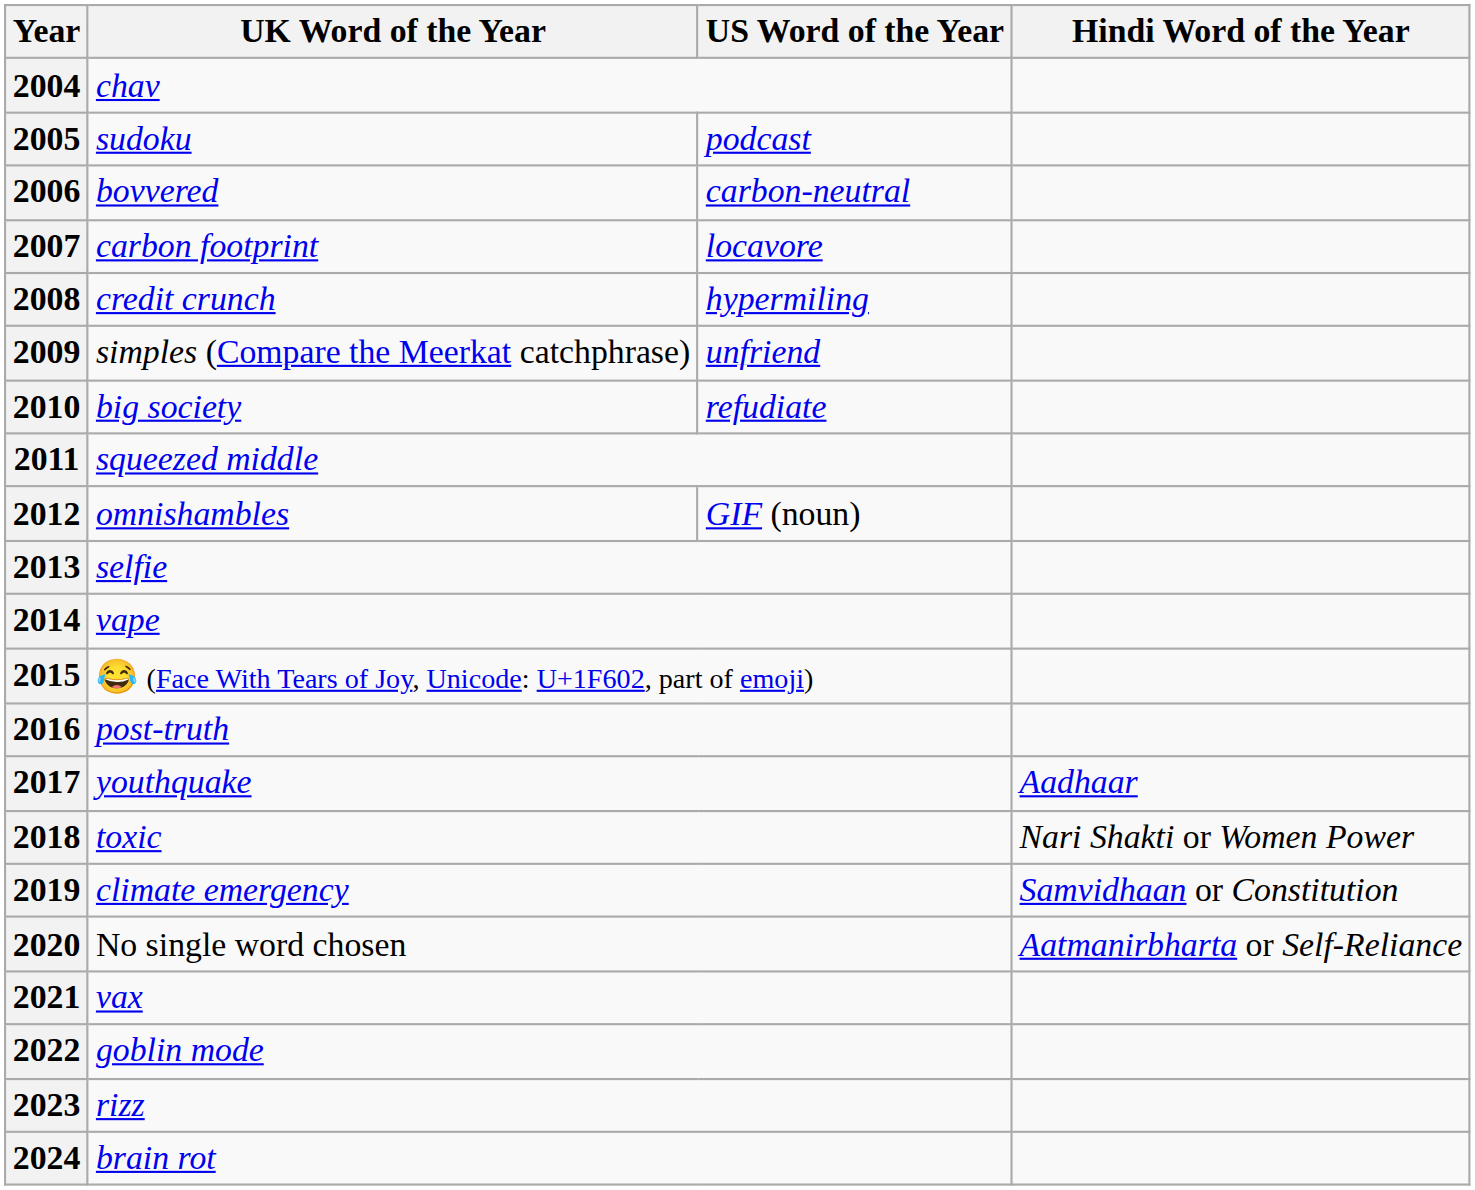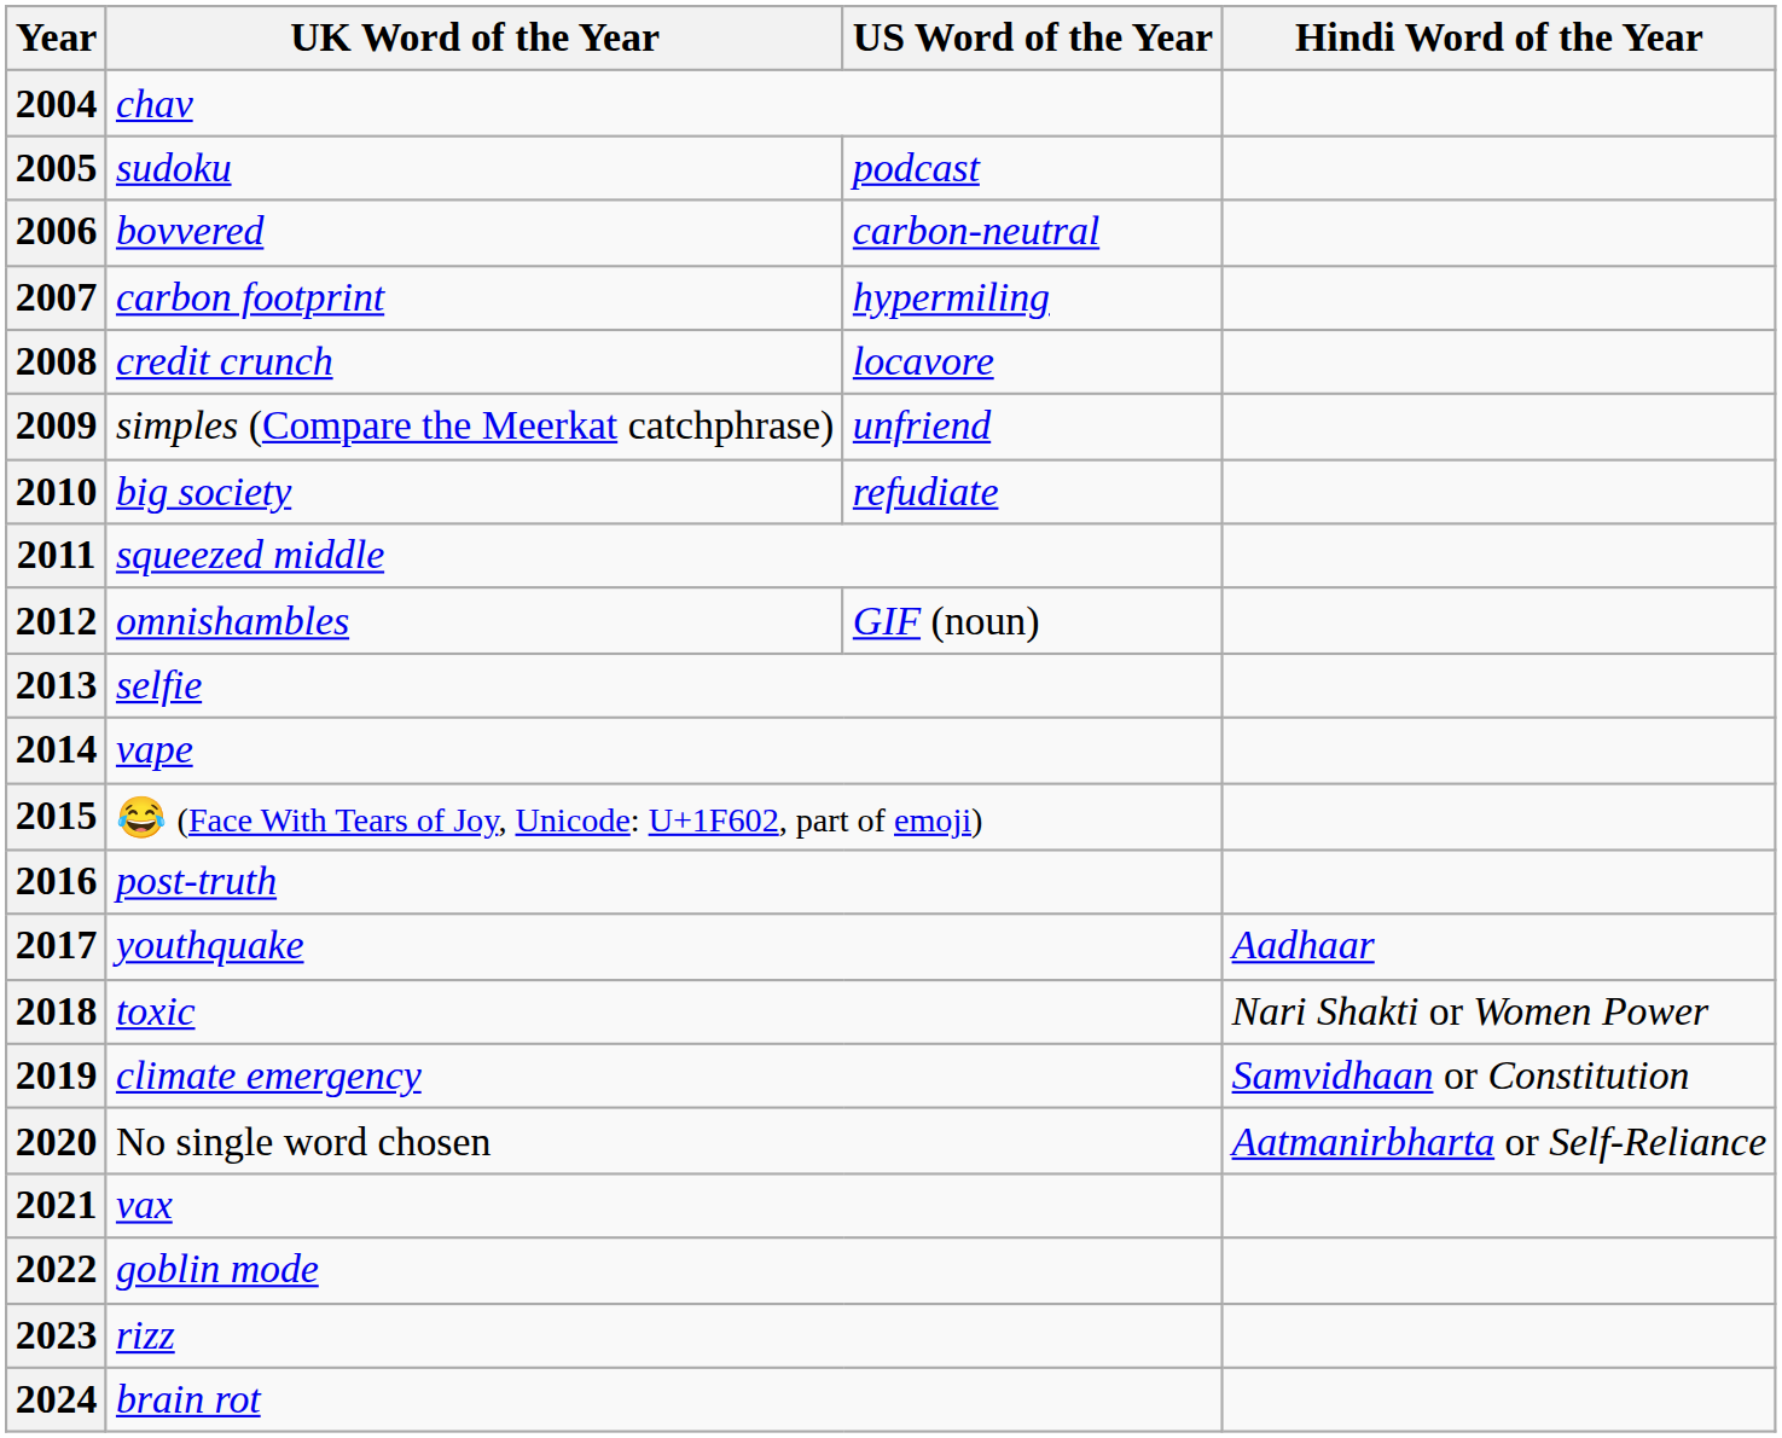2007 | US Word of the Year: locavore -> hypermiling
2008 | US Word of the Year: hypermiling -> locavore
